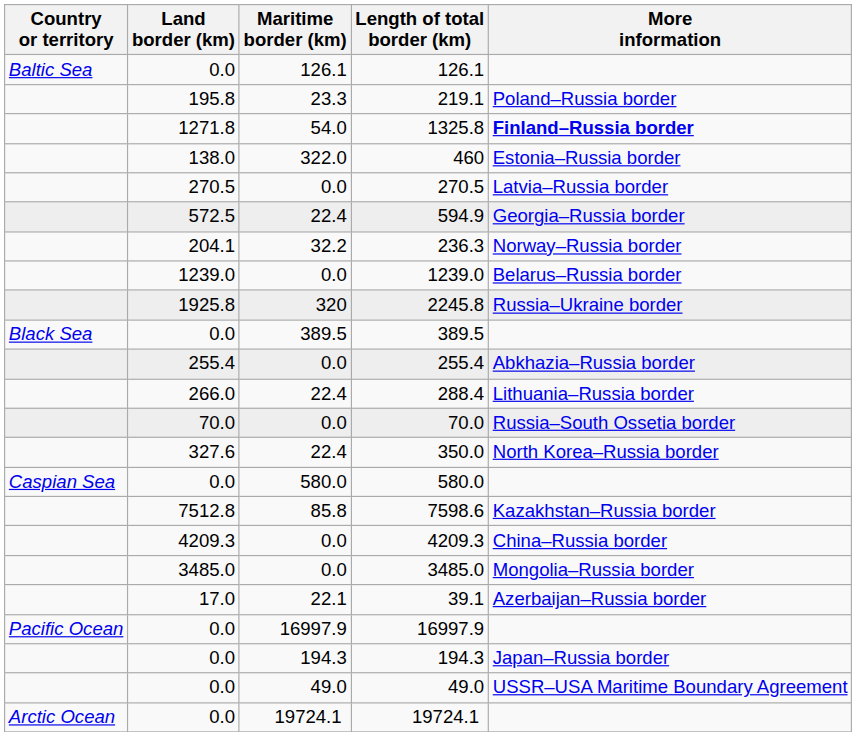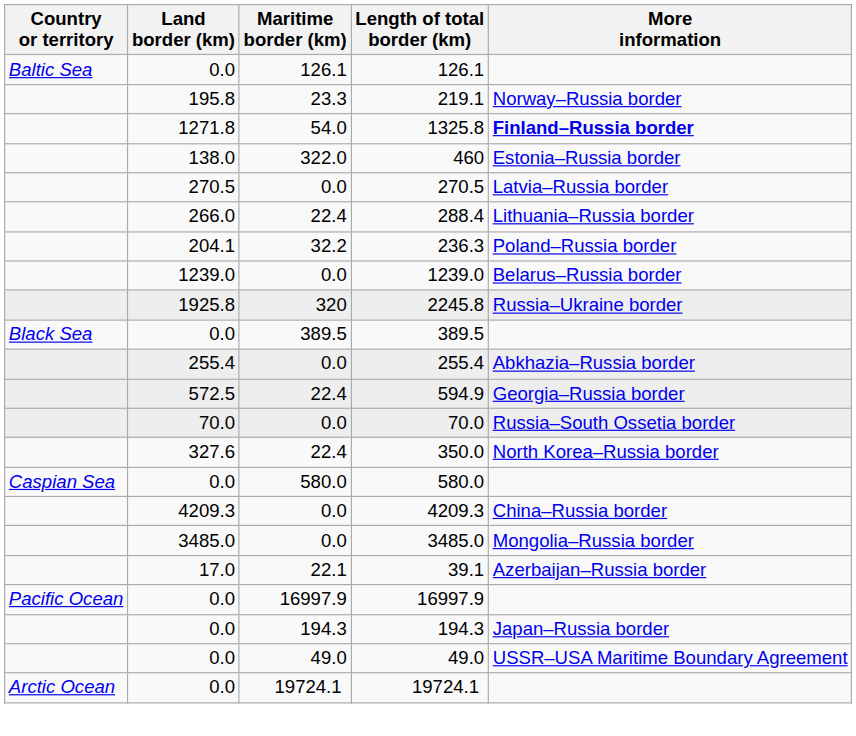219.1 | More information: Poland–Russia border -> Norway–Russia border
rows swapped: 288.4 <-> 594.9
236.3 | More information: Norway–Russia border -> Poland–Russia border
- row: 7512.8 | 85.8 | 7598.6 | Kazakhstan–Russia border
